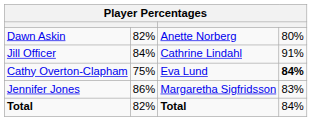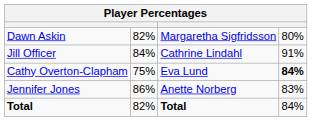Dawn Askin | column 3: Anette Norberg -> Margaretha Sigfridsson
Jennifer Jones | column 3: Margaretha Sigfridsson -> Anette Norberg
